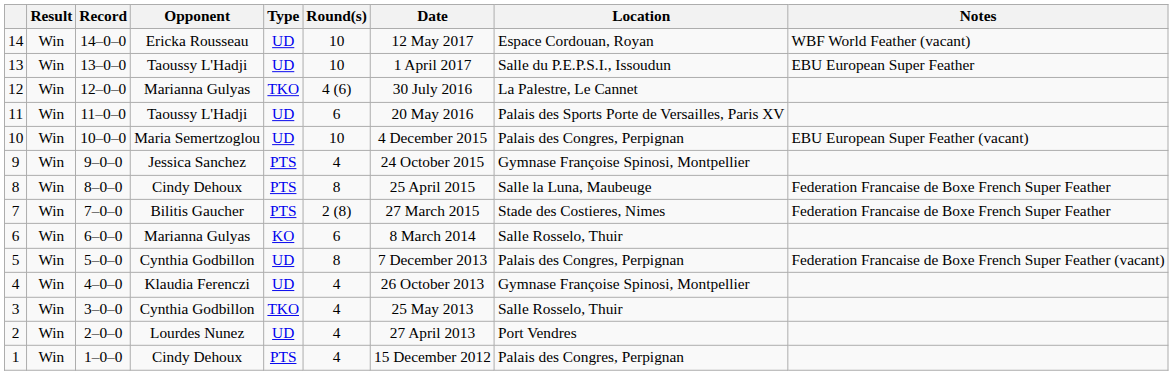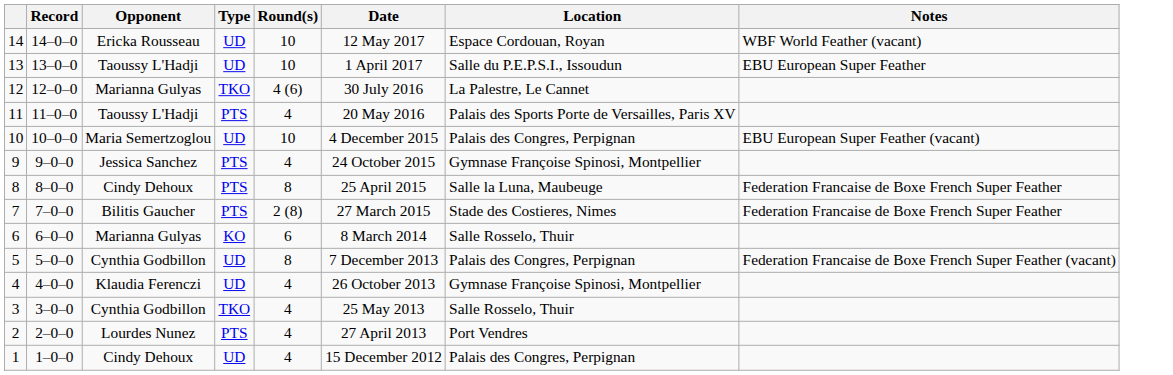- column: Result | Win | Win | Win | Win | Win | Win | Win | Win | Win | Win | Win | Win | Win | Win
11 | Type: UD -> PTS
11 | Round(s): 6 -> 4
2 | Type: UD -> PTS
1 | Type: PTS -> UD
